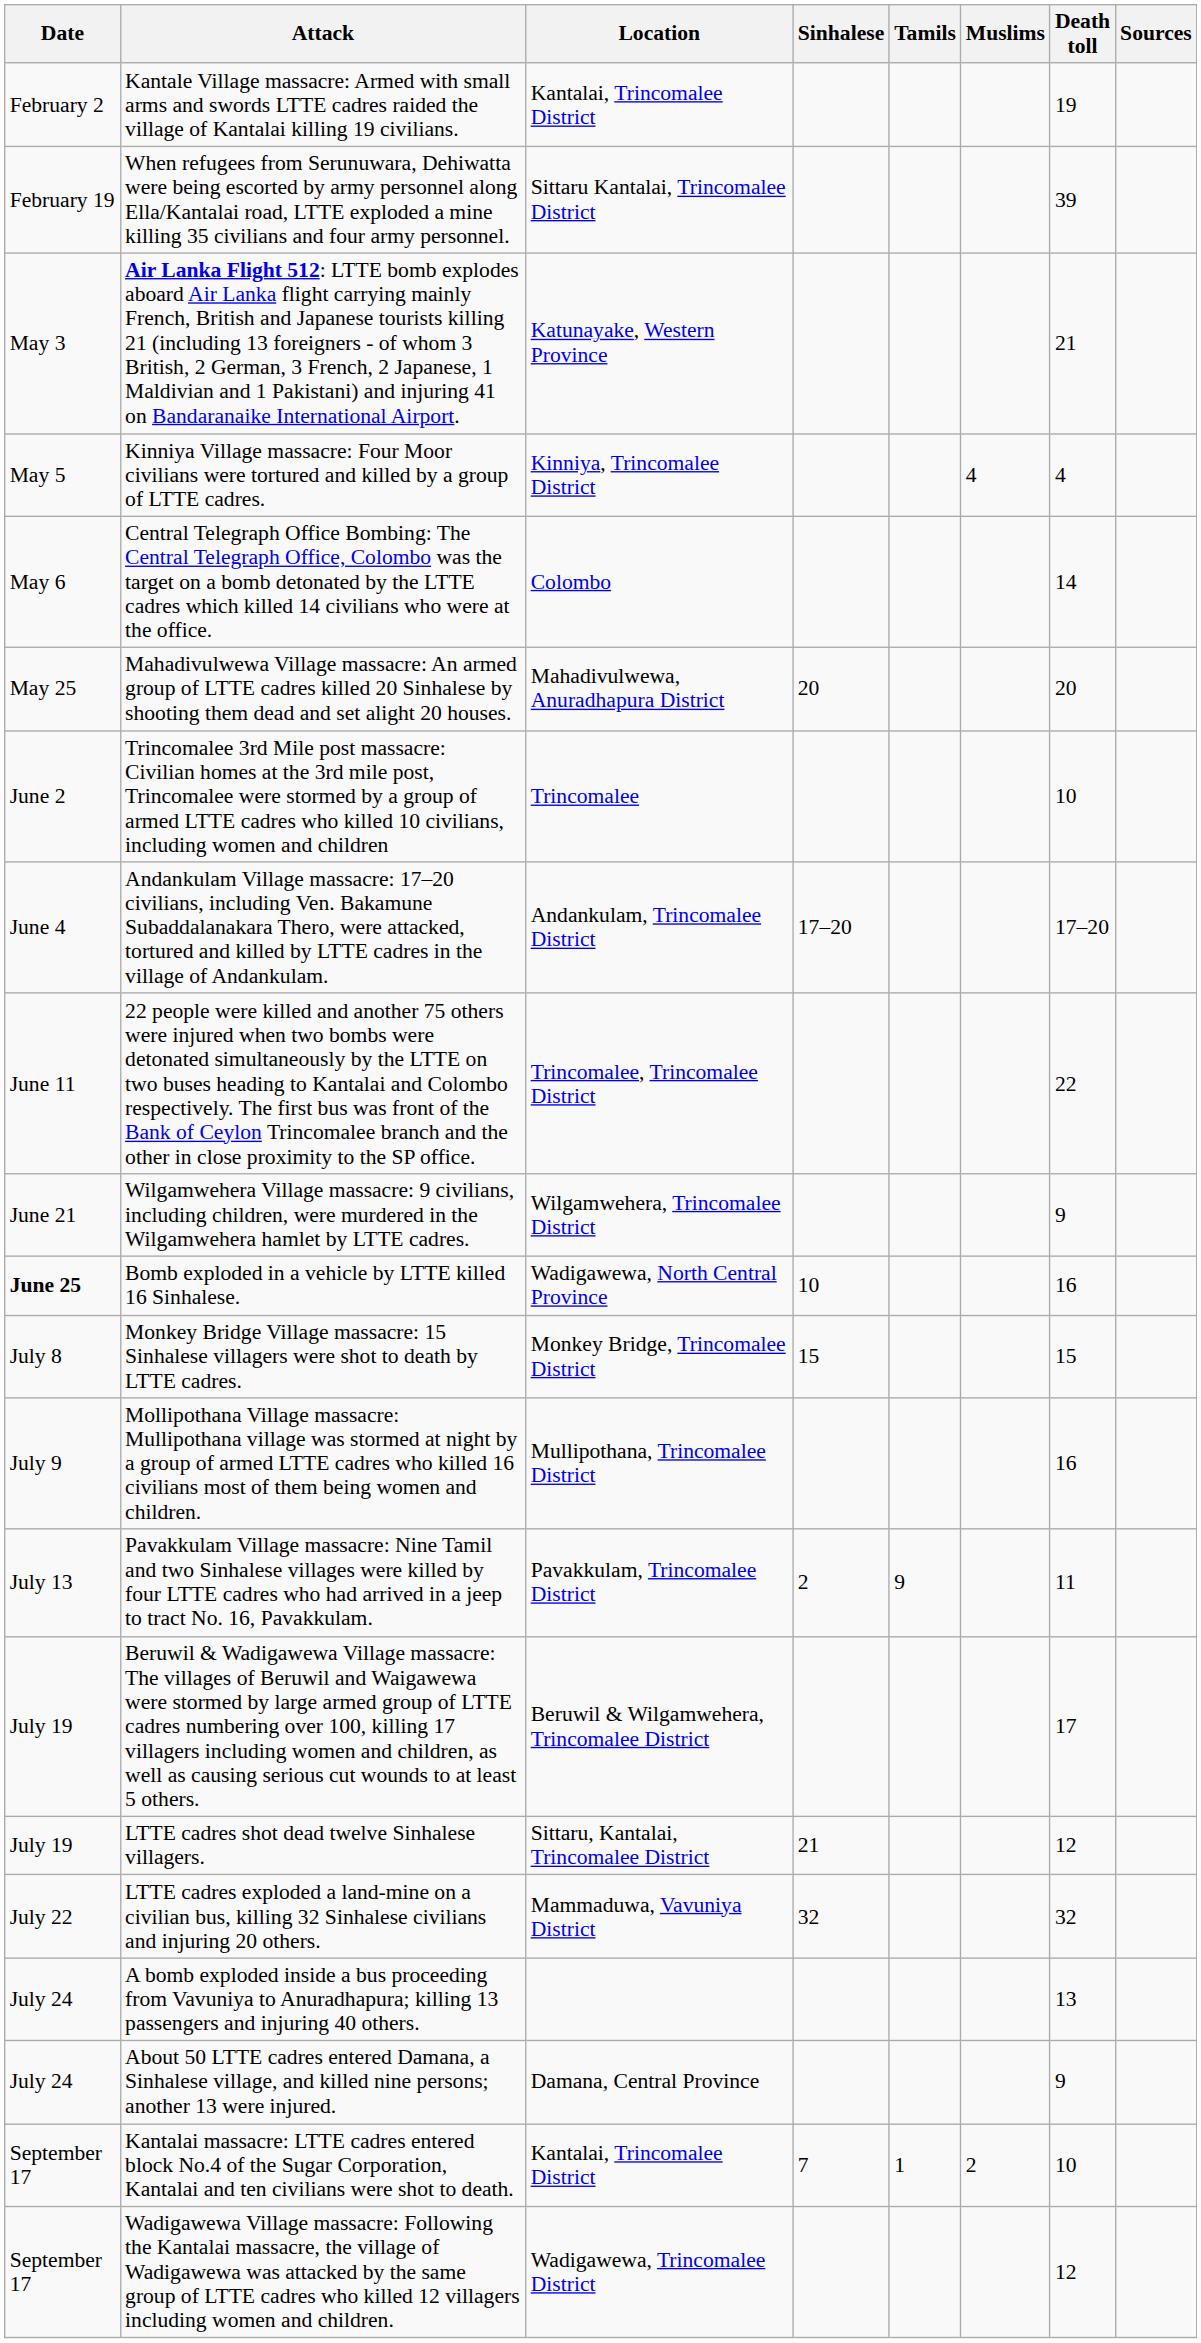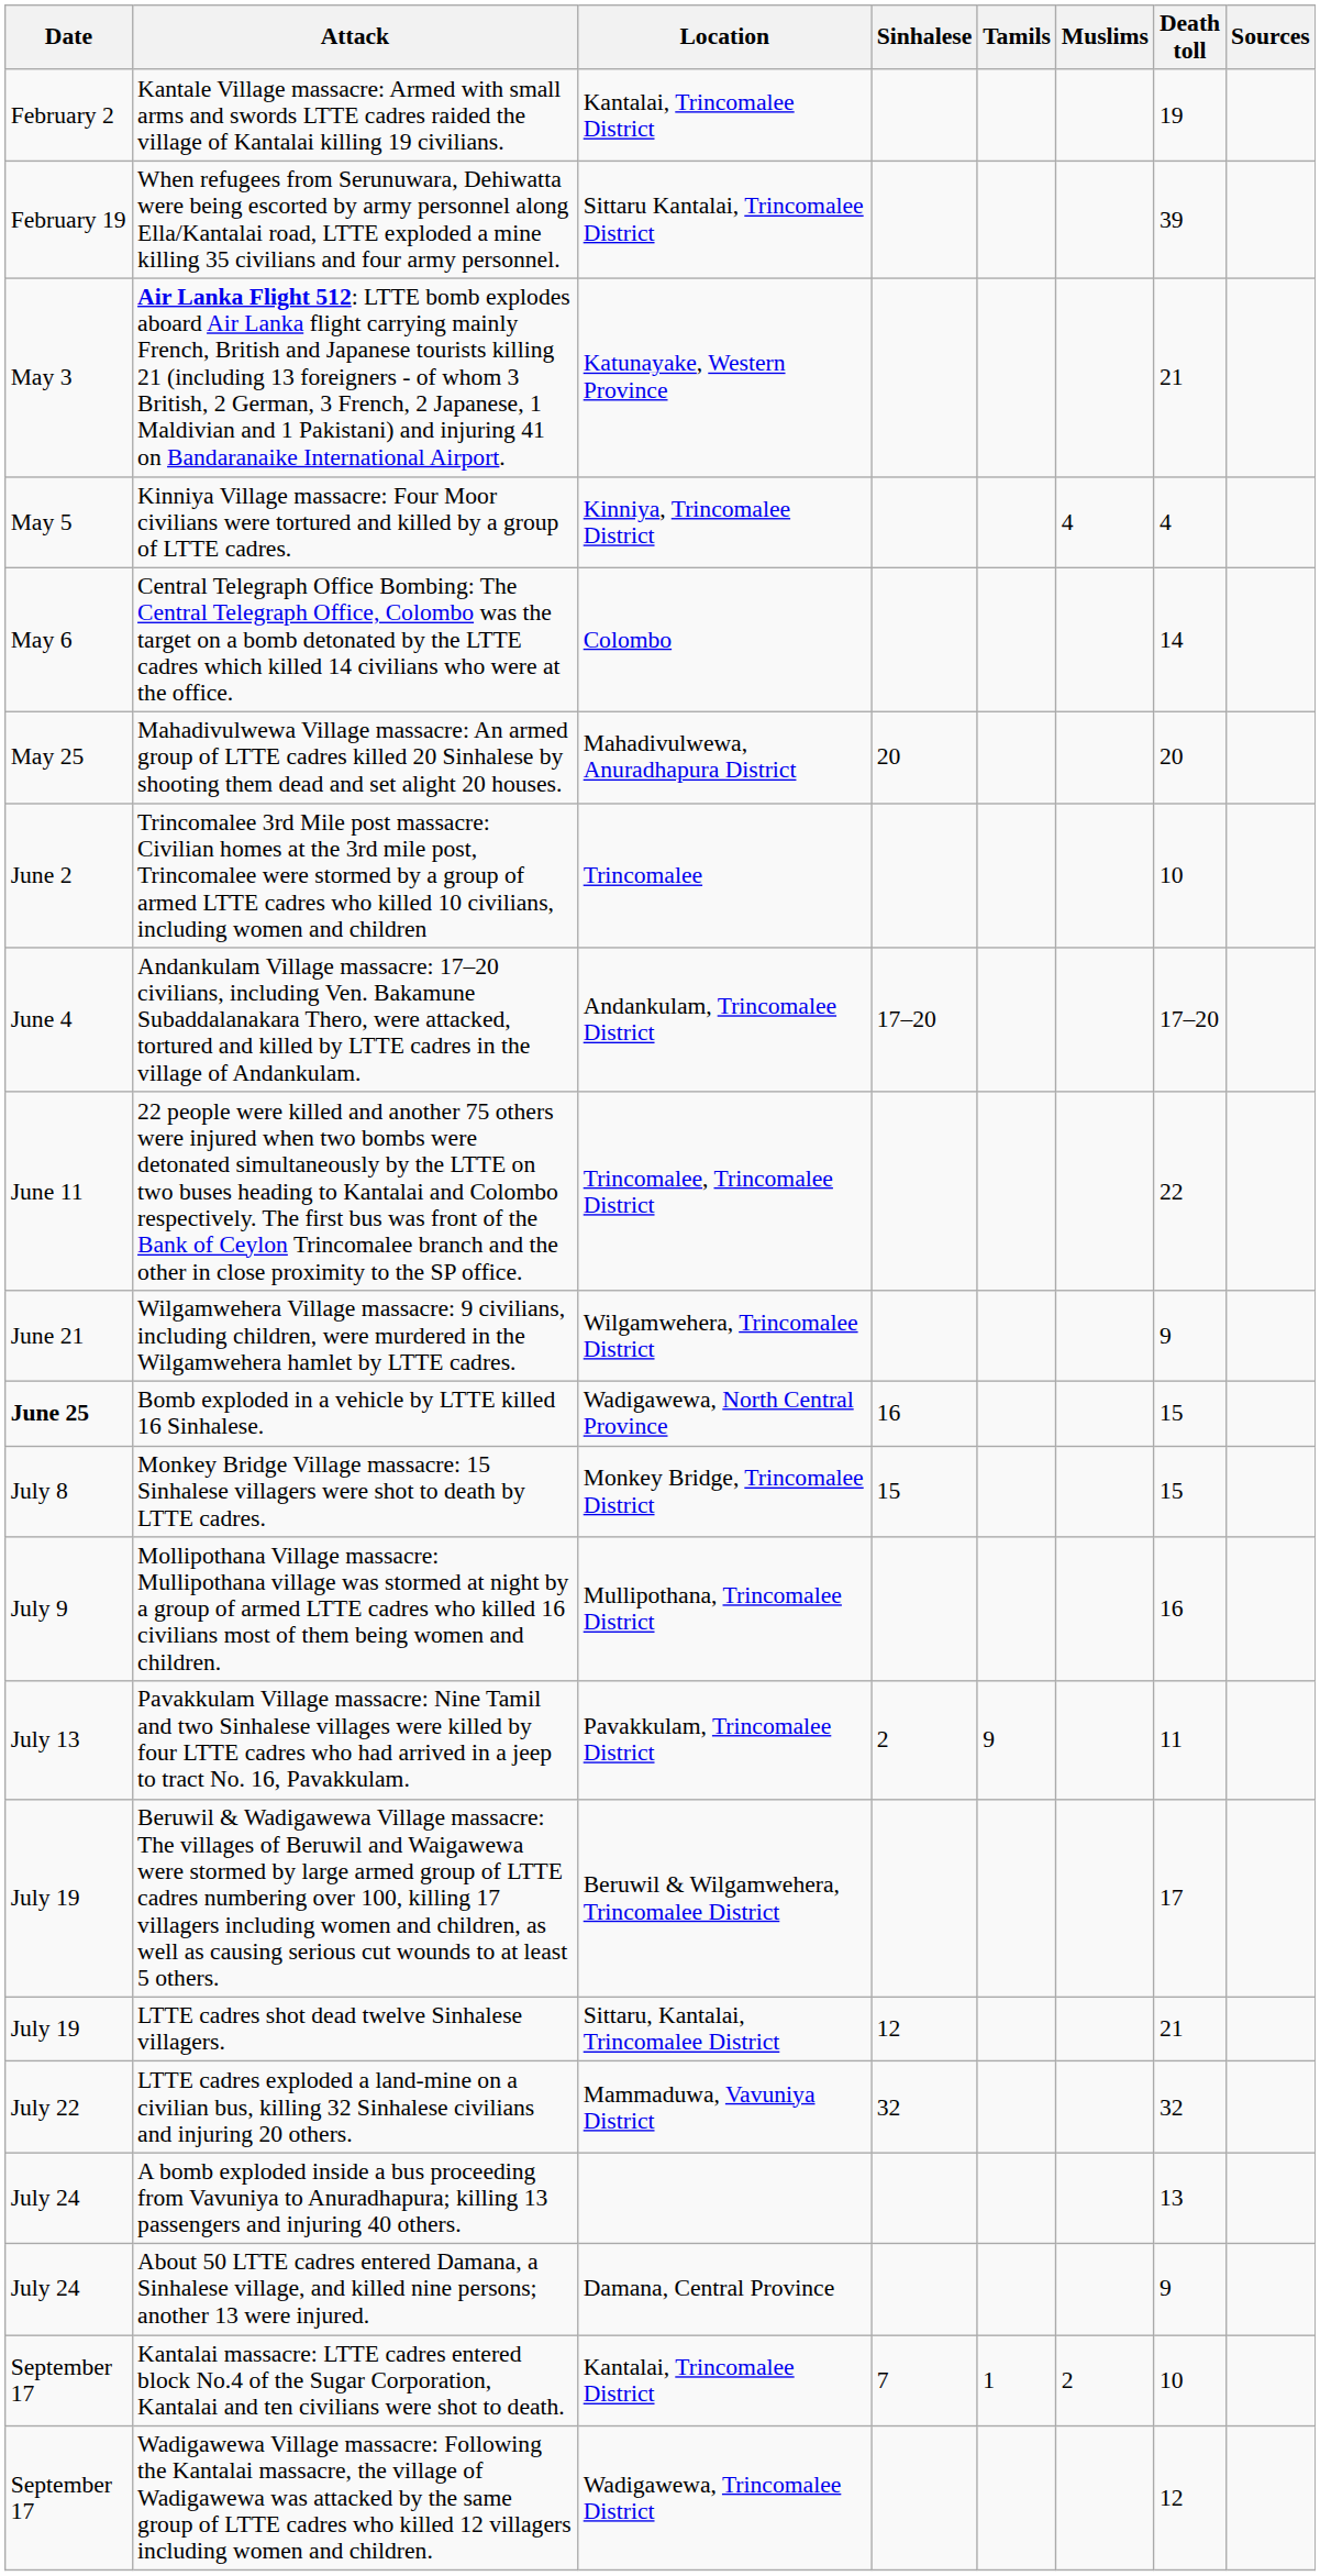Bomb exploded in a vehicle by LTTE killed 16 Sinhalese. | Sinhalese: 10 -> 16
Bomb exploded in a vehicle by LTTE killed 16 Sinhalese. | Death toll: 16 -> 15
LTTE cadres shot dead twelve Sinhalese villagers. | Sinhalese: 21 -> 12
LTTE cadres shot dead twelve Sinhalese villagers. | Death toll: 12 -> 21
